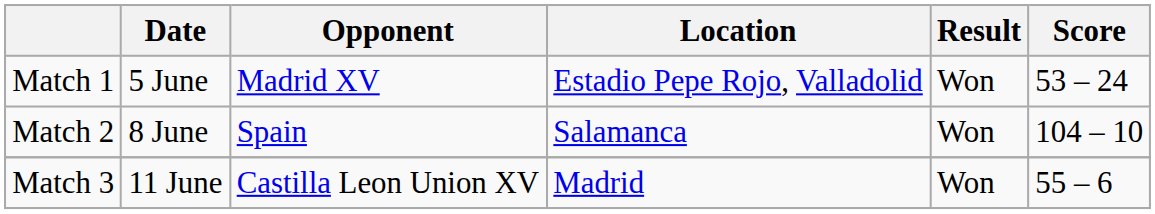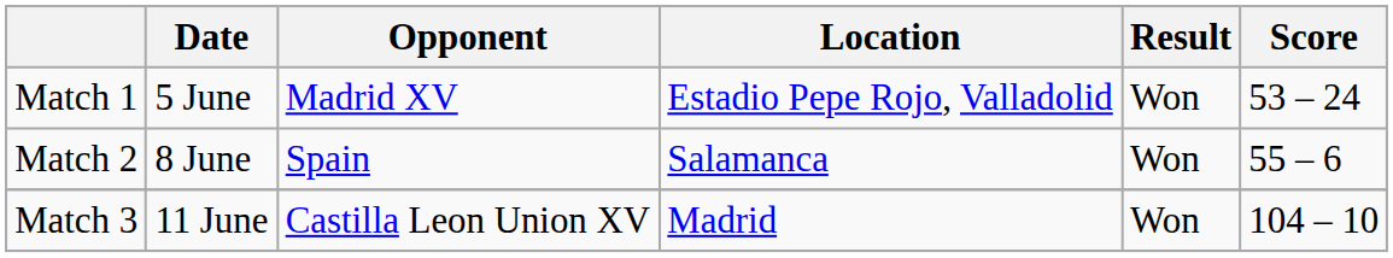Match 2 | Score: 104 – 10 -> 55 – 6
Match 3 | Score: 55 – 6 -> 104 – 10
